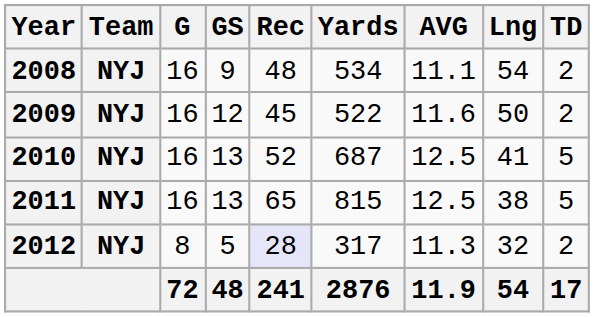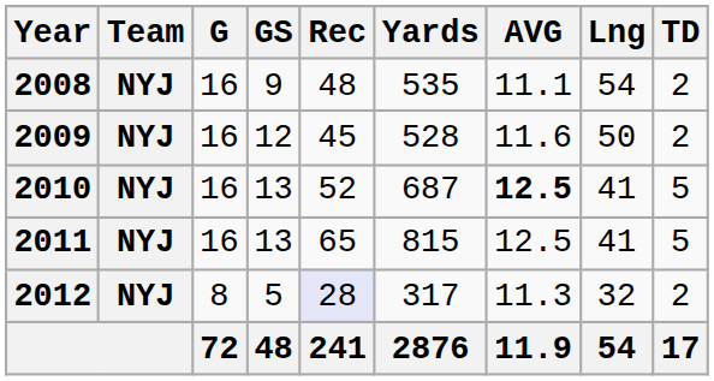2008 | Yards: 534 -> 535
2009 | Yards: 522 -> 528
2010 | AVG: normal -> bold
2011 | Lng: 38 -> 41
